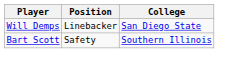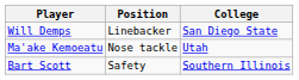+ row: Ma'ake Kemoeatu | Nose tackle | Utah
